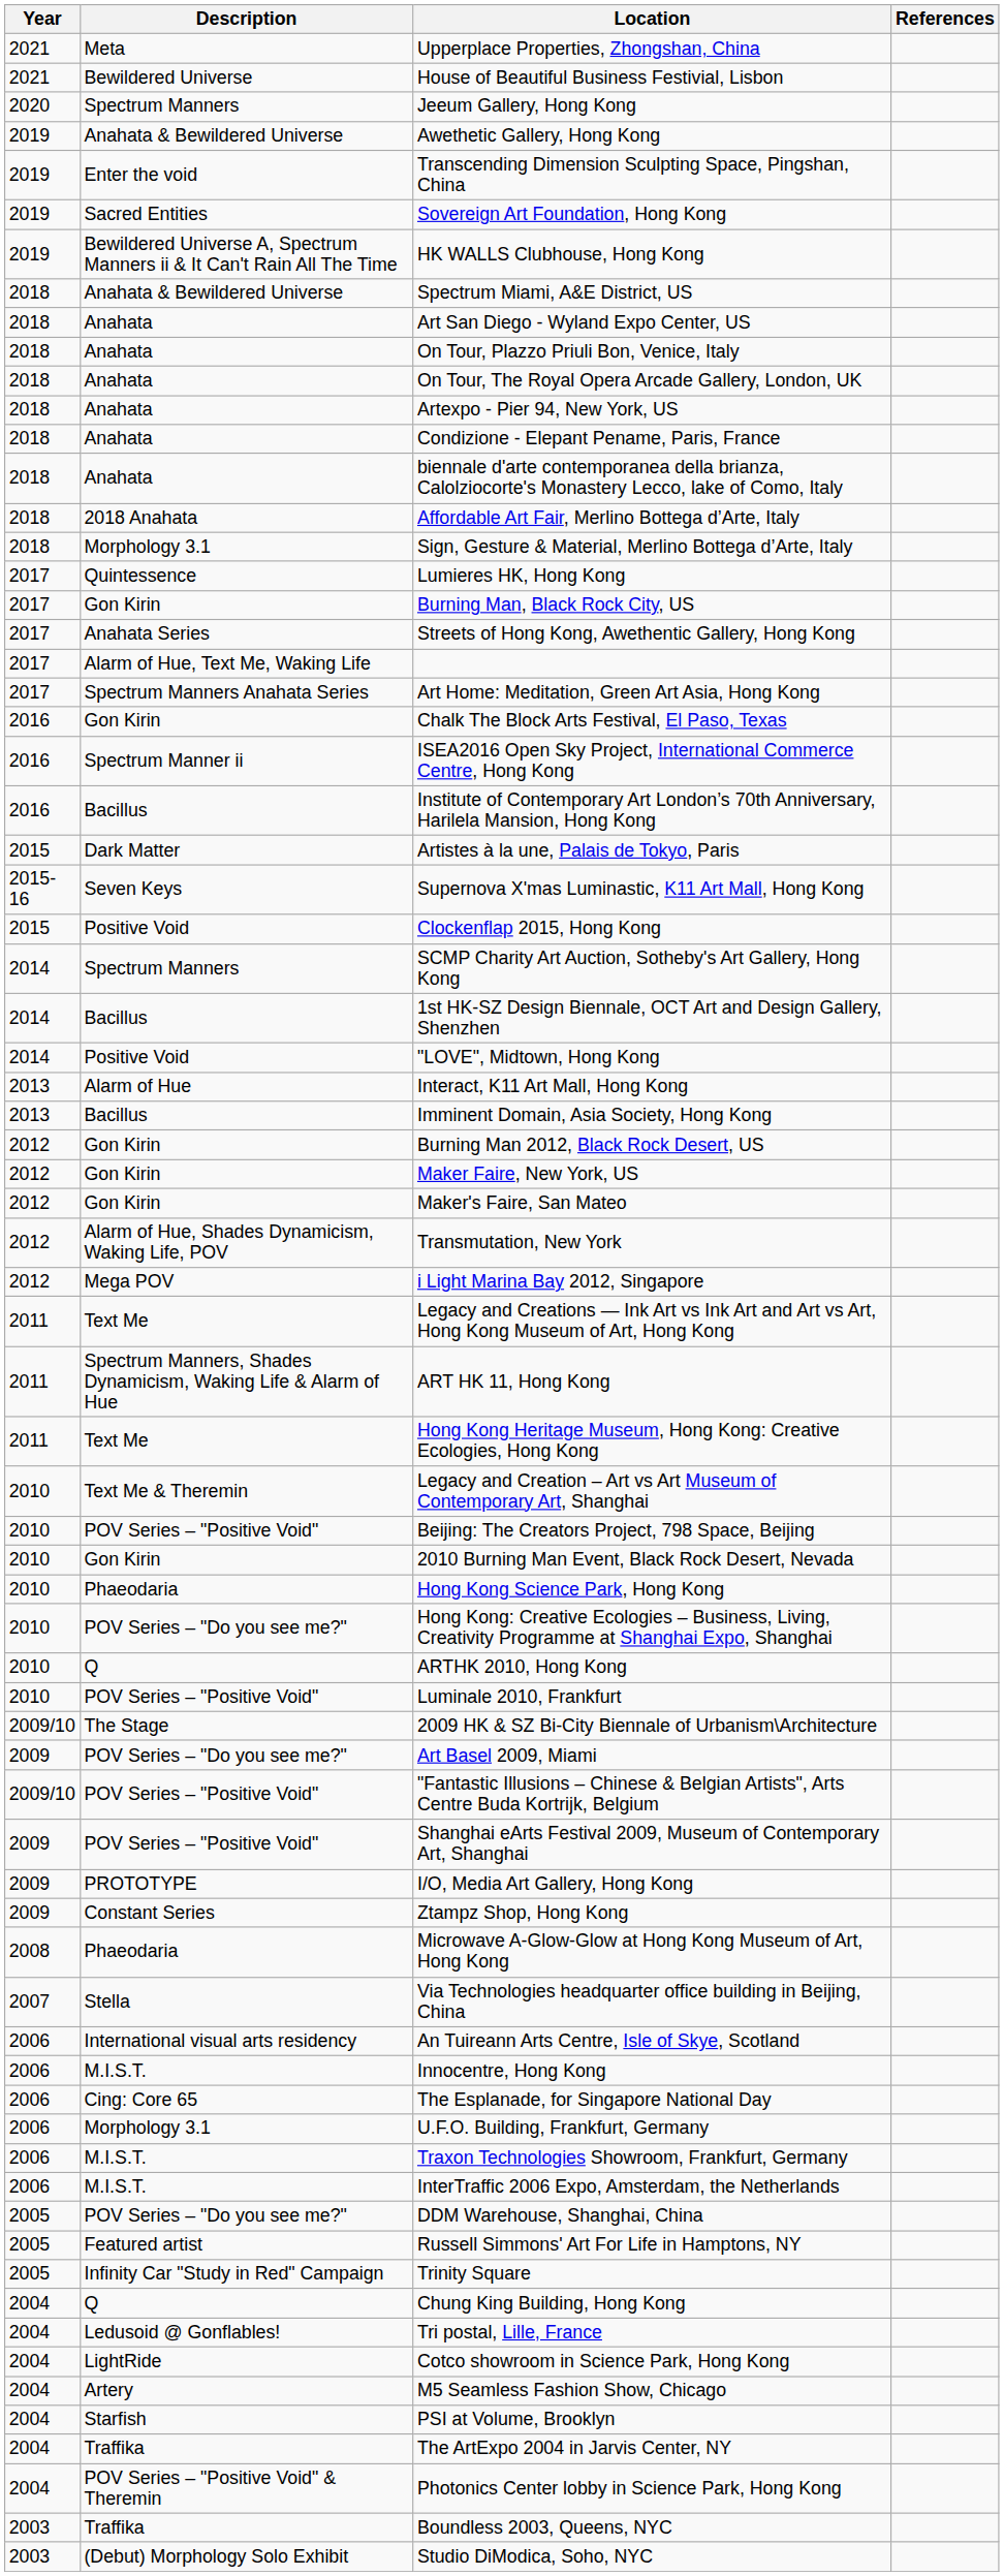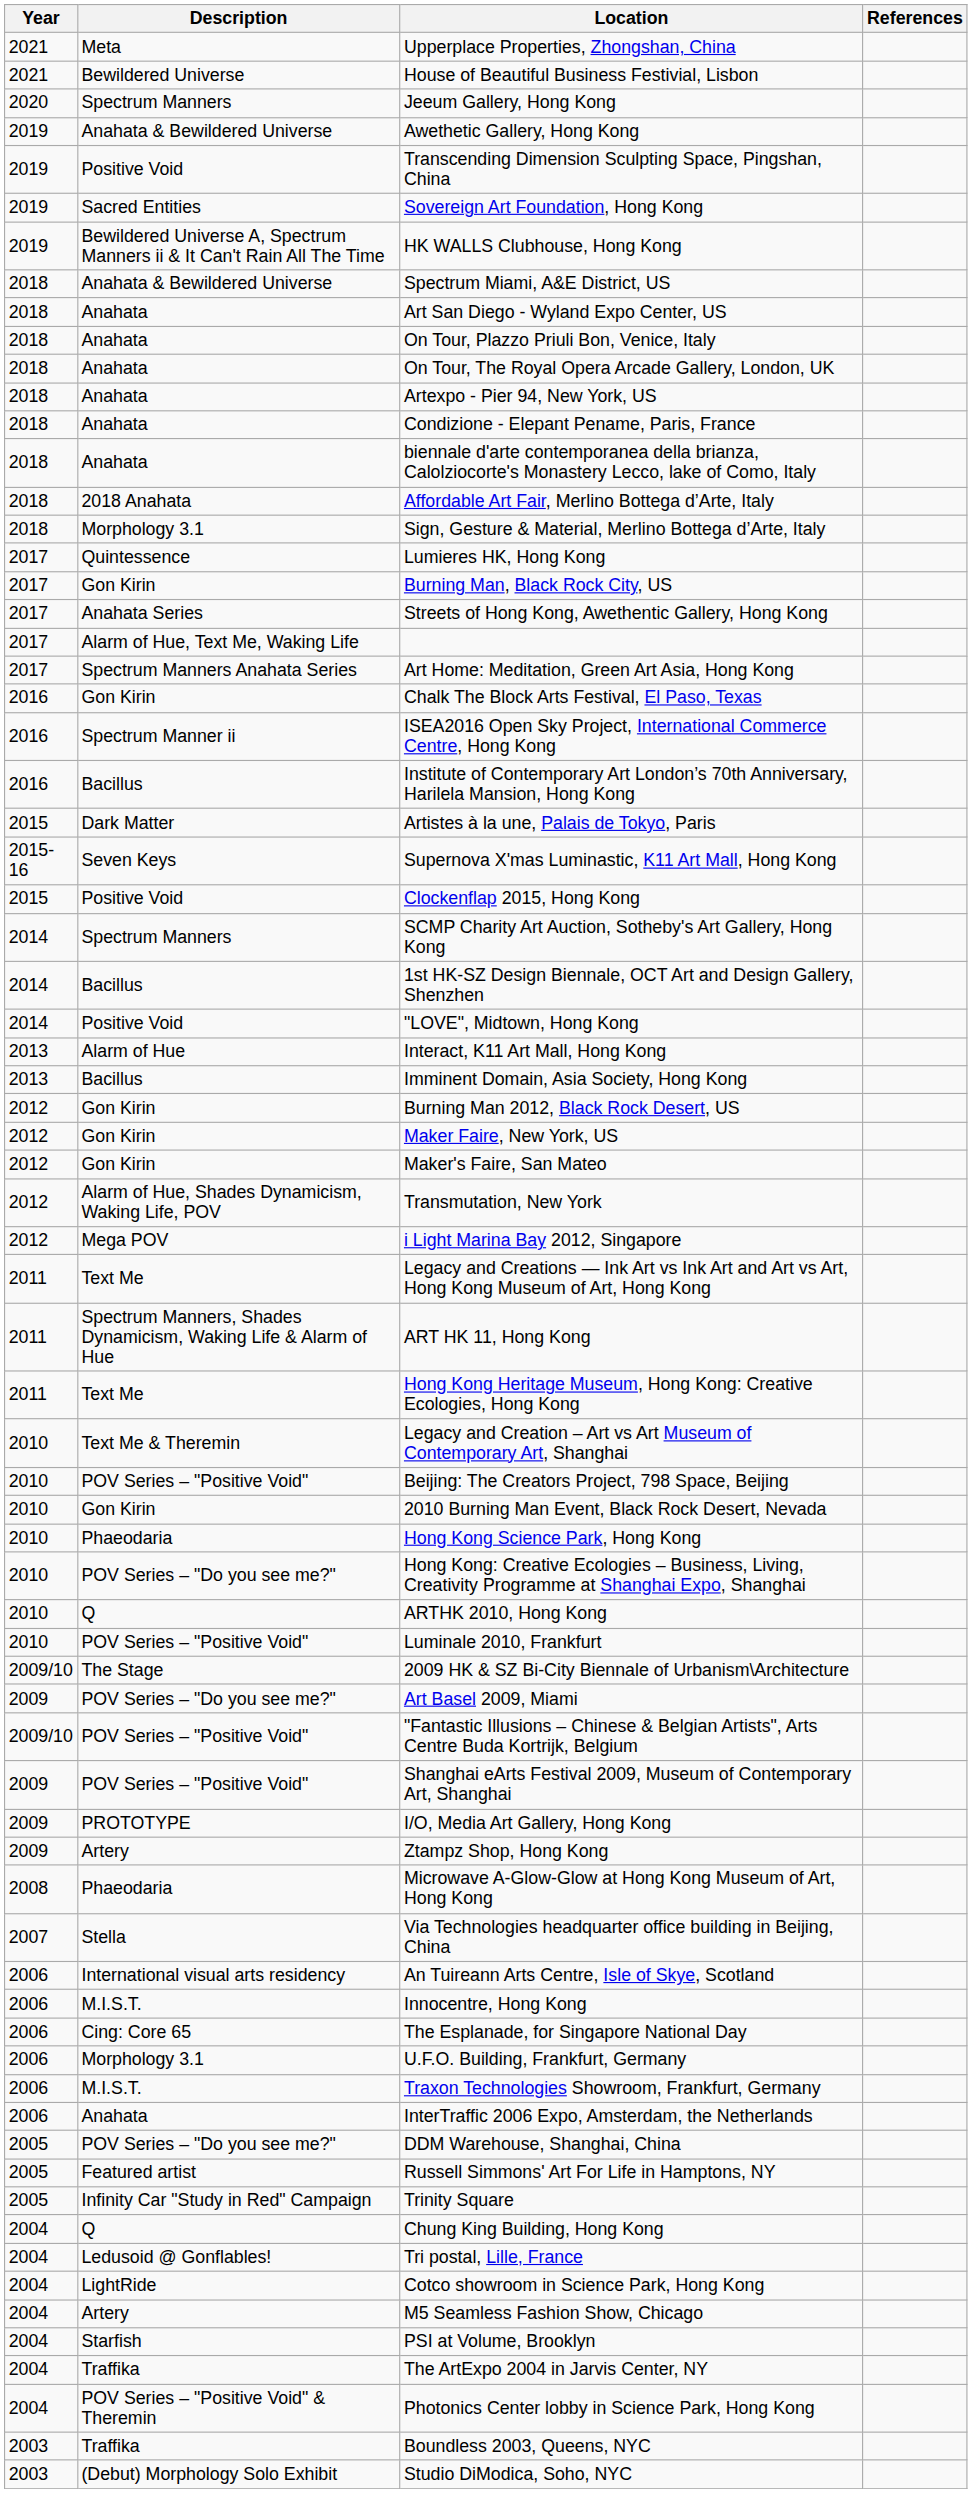Transcending Dimension Sculpting Space, Pingshan, China | Description: Enter the void -> Positive Void
Ztampz Shop, Hong Kong | Description: Constant Series -> Artery
InterTraffic 2006 Expo, Amsterdam, the Netherlands | Description: M.I.S.T. -> Anahata
